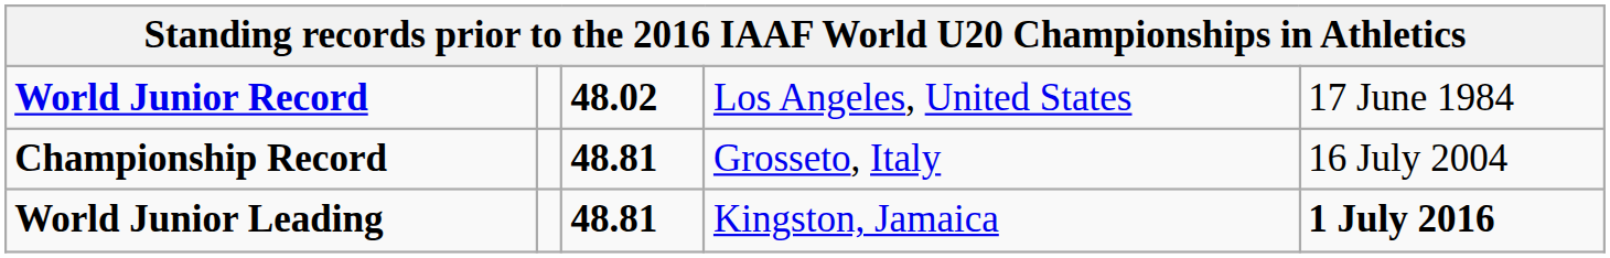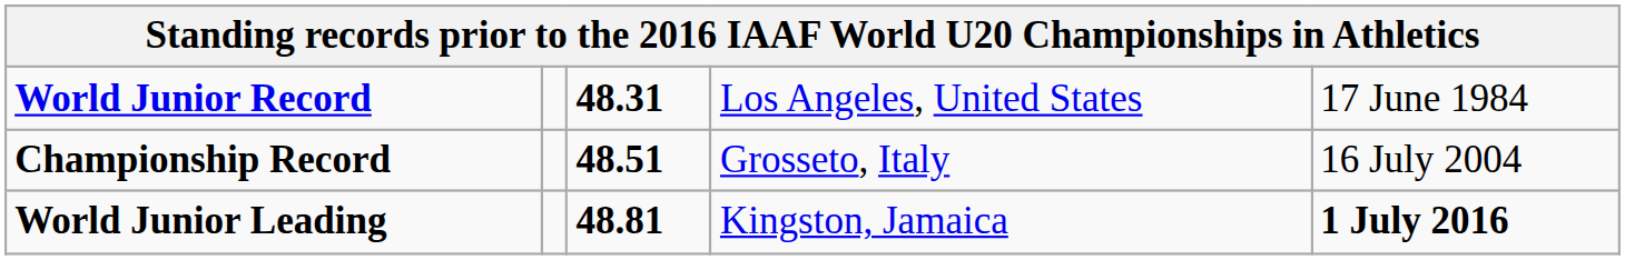World Junior Record | column 3: 48.02 -> 48.31
Championship Record | column 3: 48.81 -> 48.51
